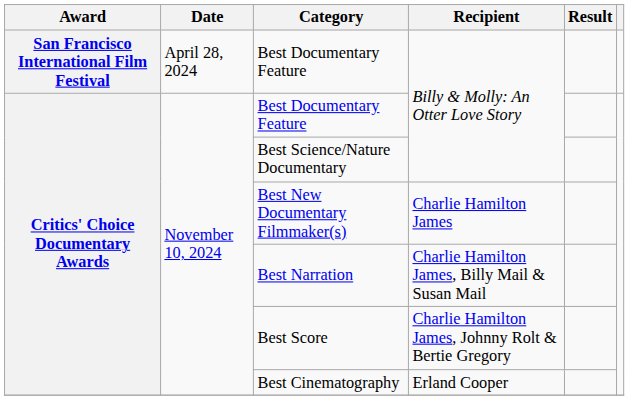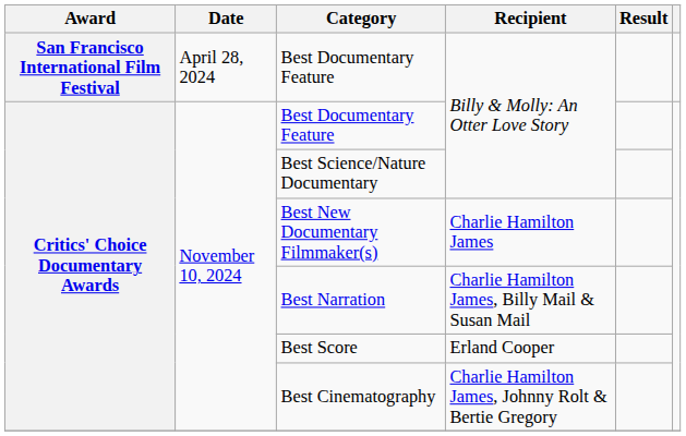Best Score | Recipient: Charlie Hamilton James, Johnny Rolt & Bertie Gregory -> Erland Cooper
Best Cinematography | Recipient: Erland Cooper -> Charlie Hamilton James, Johnny Rolt & Bertie Gregory
